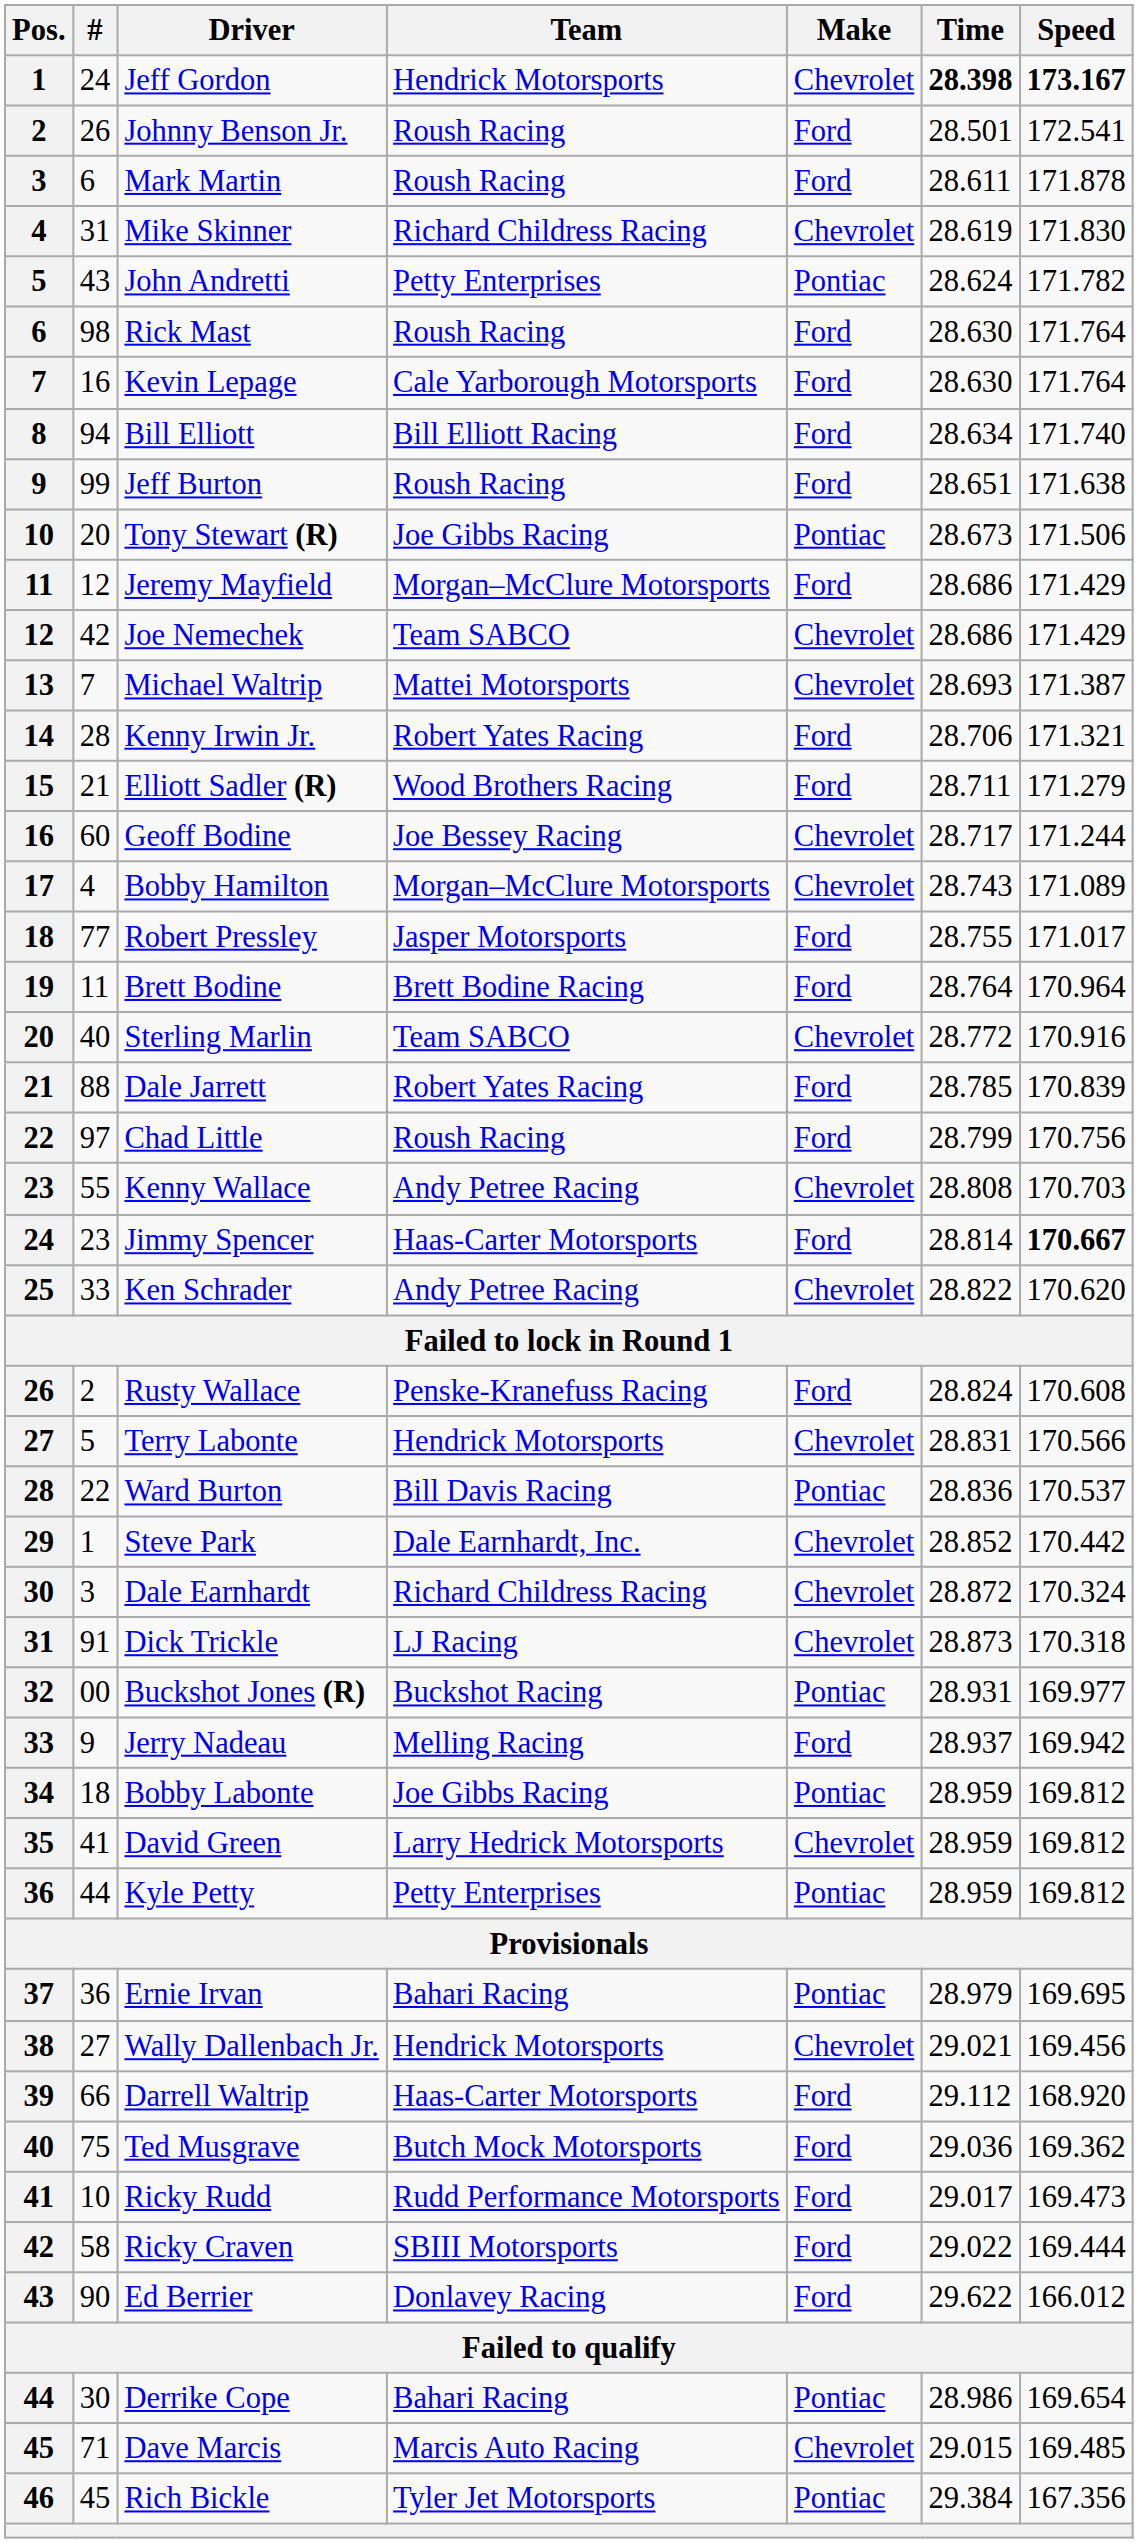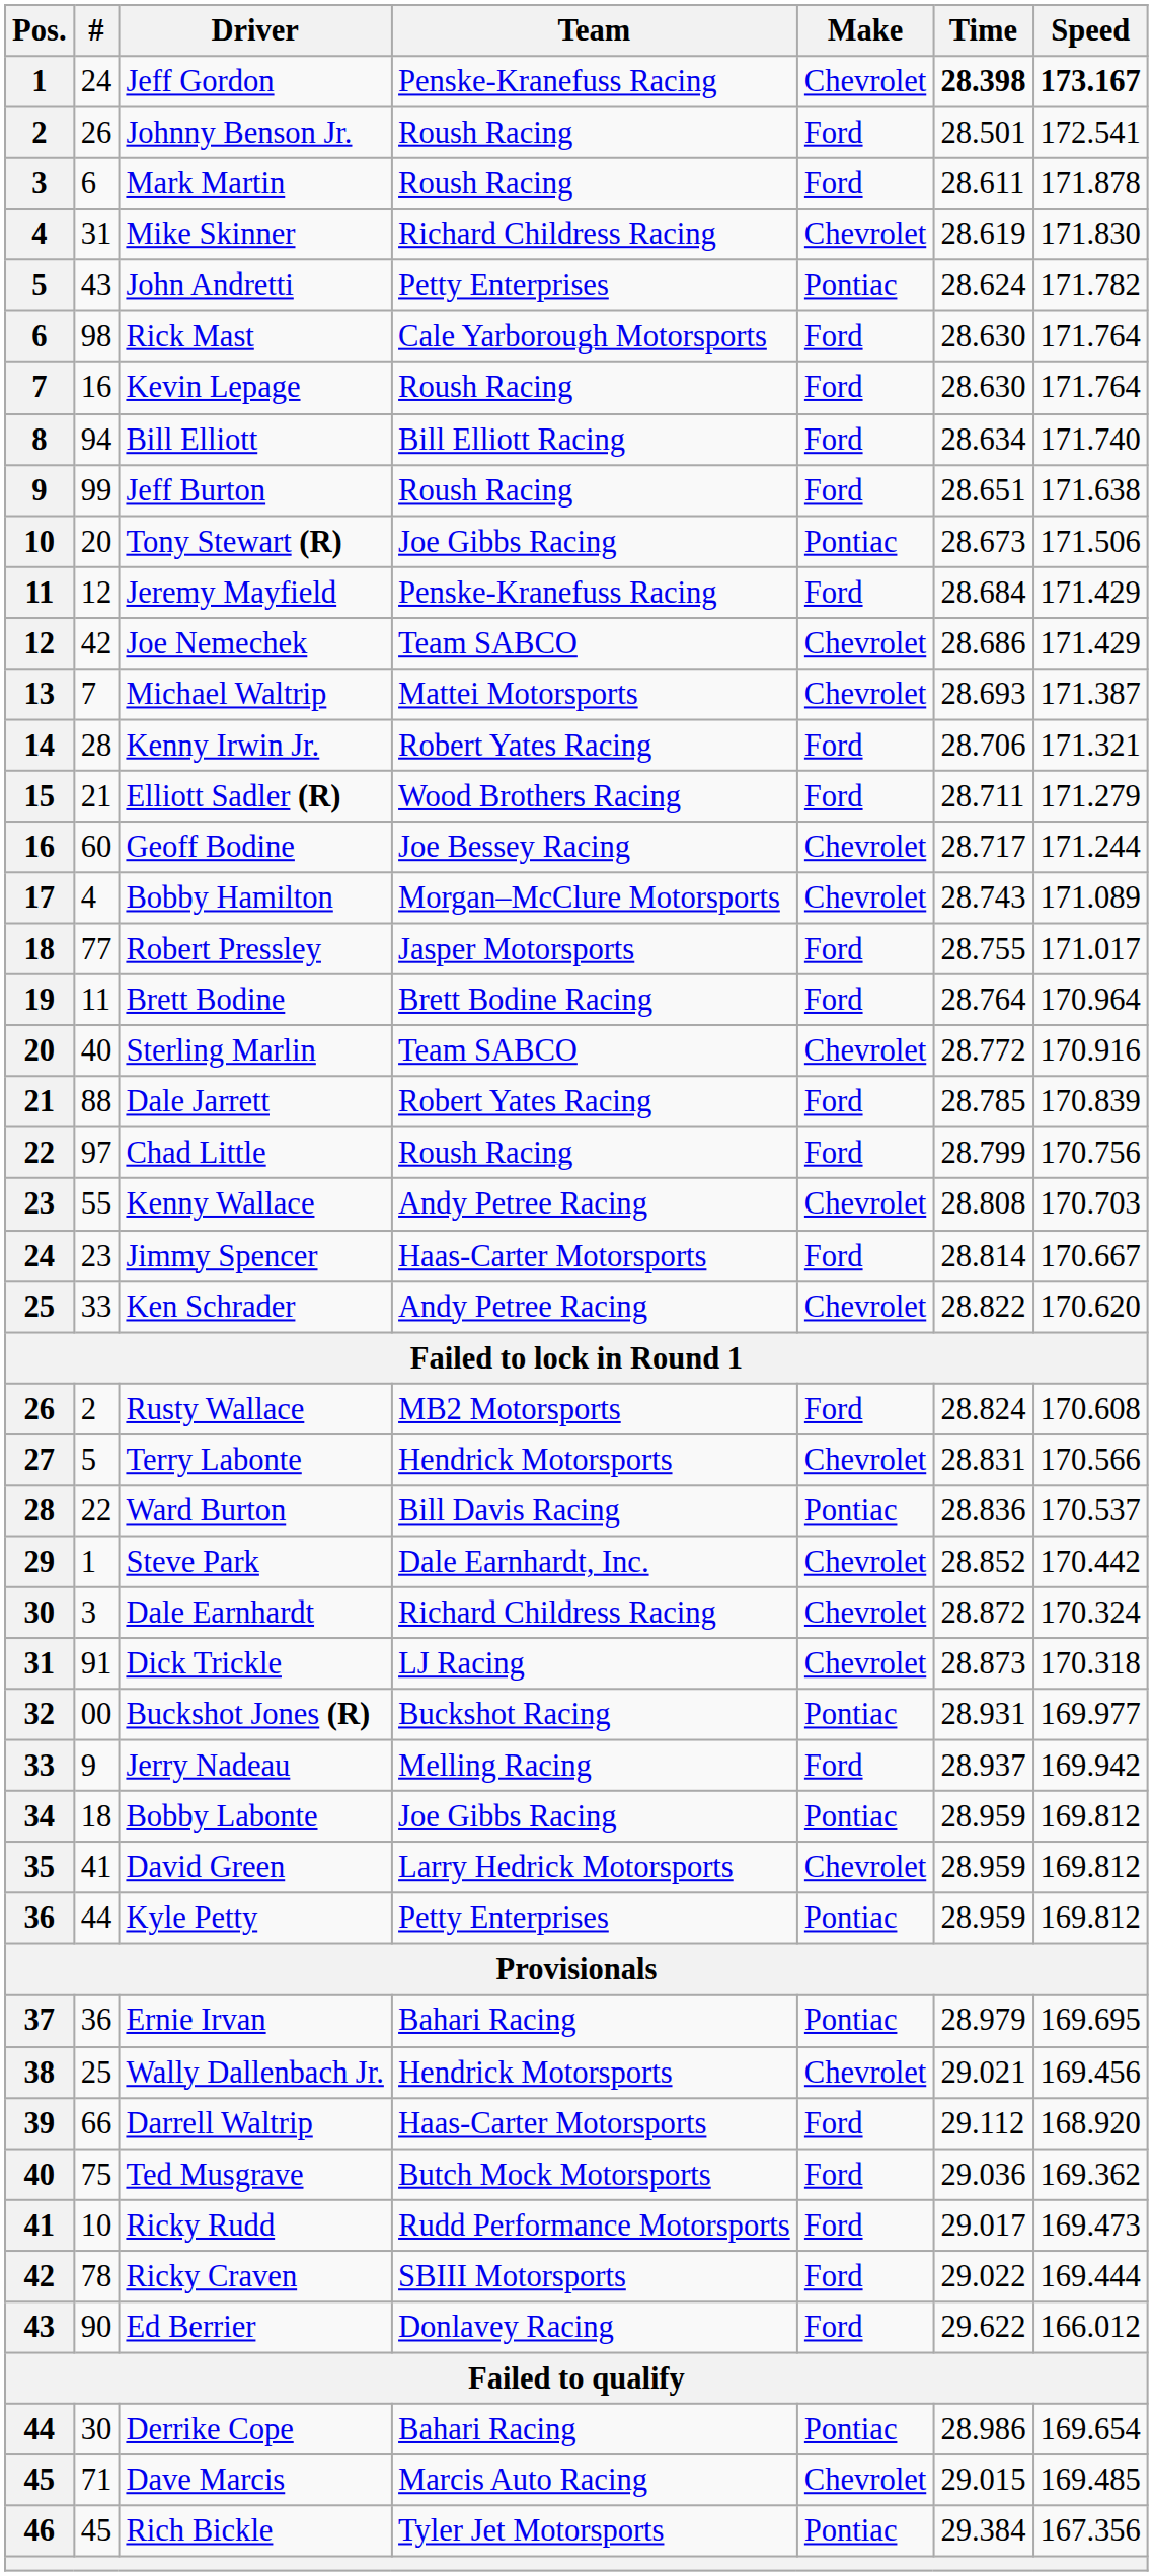Jeff Gordon | Team: Hendrick Motorsports -> Penske-Kranefuss Racing
Rick Mast | Team: Roush Racing -> Cale Yarborough Motorsports
Kevin Lepage | Team: Cale Yarborough Motorsports -> Roush Racing
Jeremy Mayfield | Team: Morgan–McClure Motorsports -> Penske-Kranefuss Racing
Jeremy Mayfield | Time: 28.686 -> 28.684
Jimmy Spencer | Speed: bold -> normal
Rusty Wallace | Team: Penske-Kranefuss Racing -> MB2 Motorsports
Wally Dallenbach Jr. | #: 27 -> 25
Ricky Craven | #: 58 -> 78
